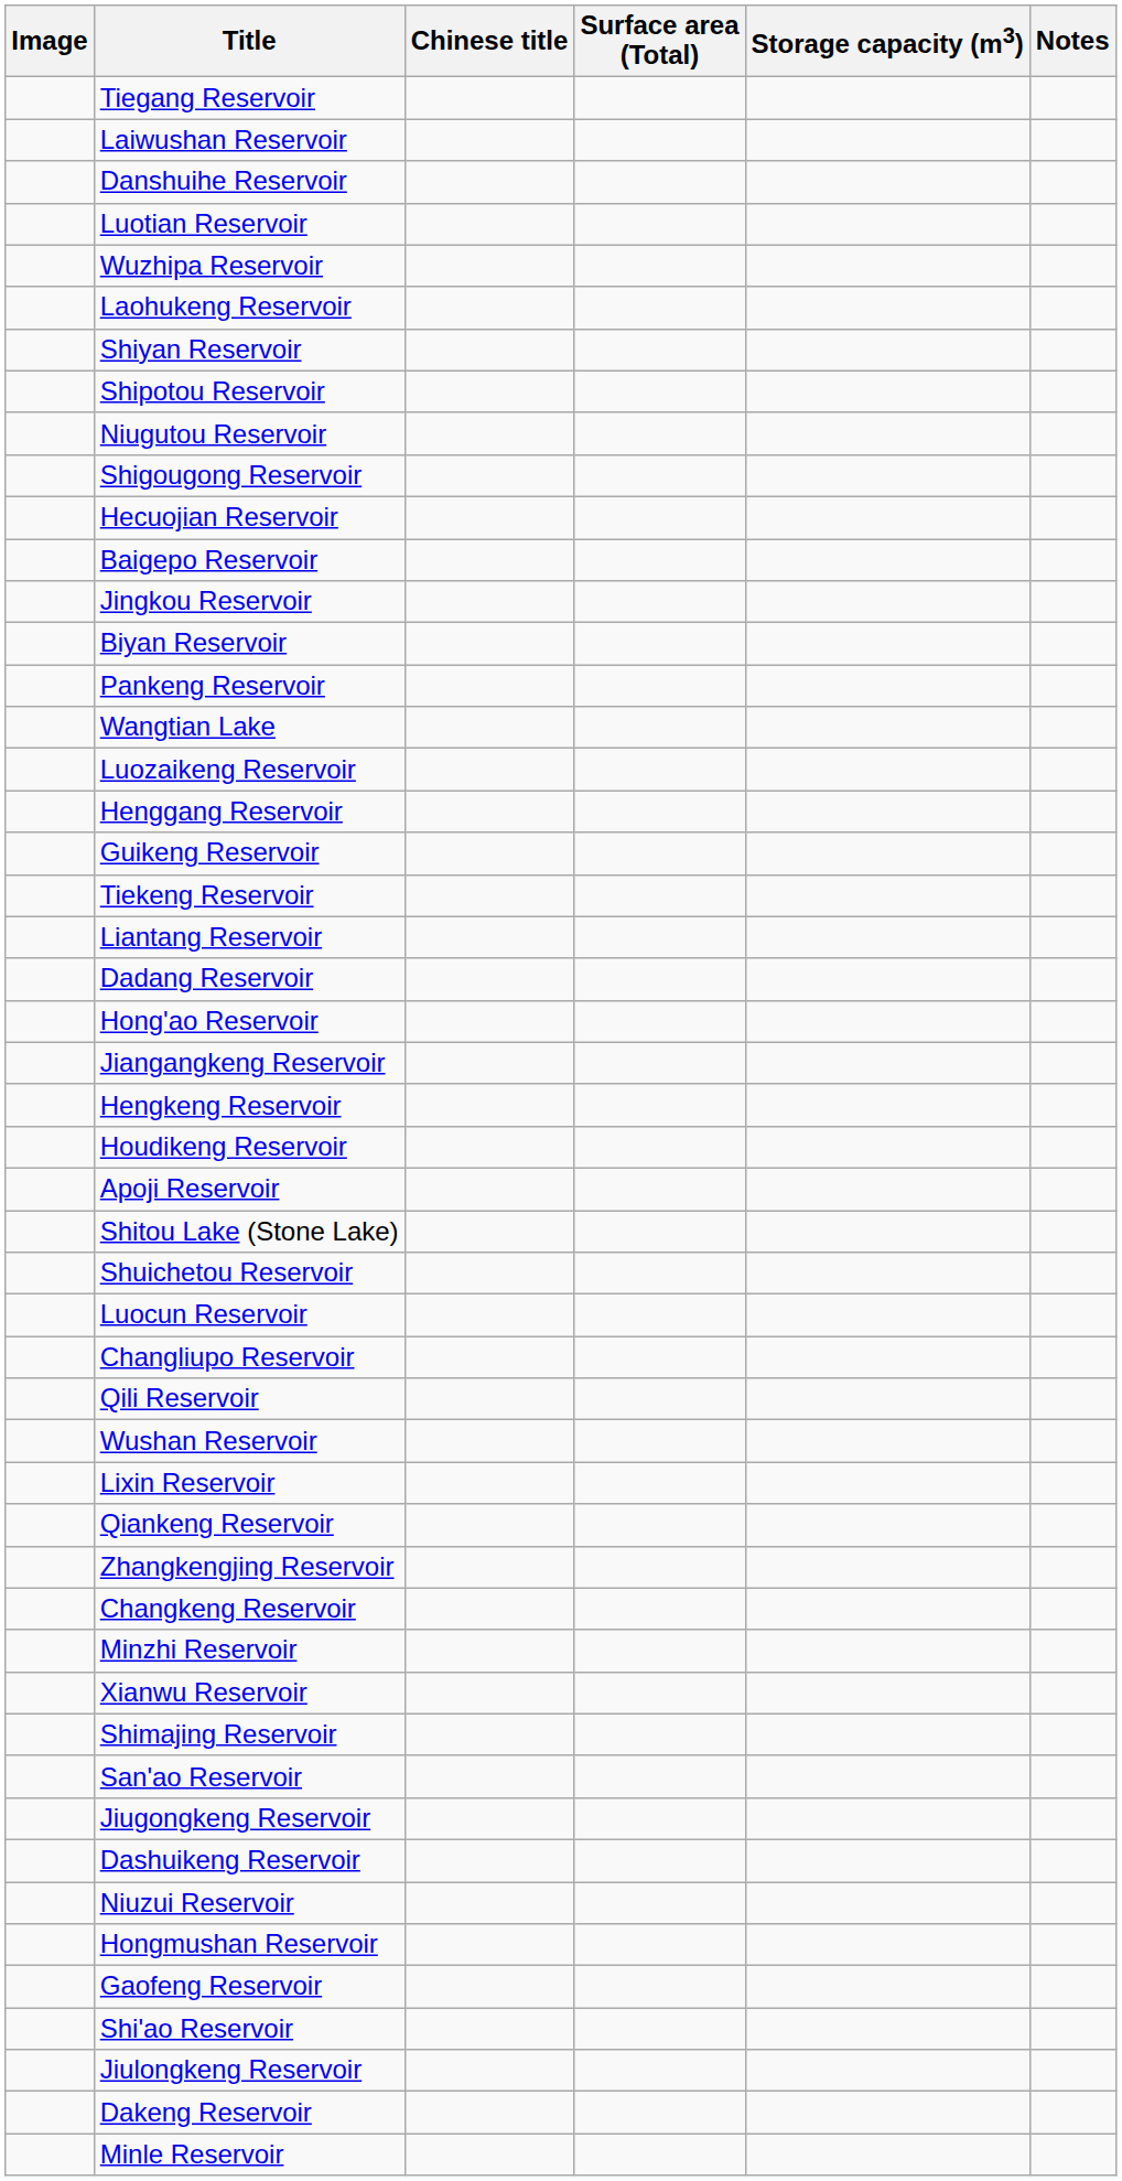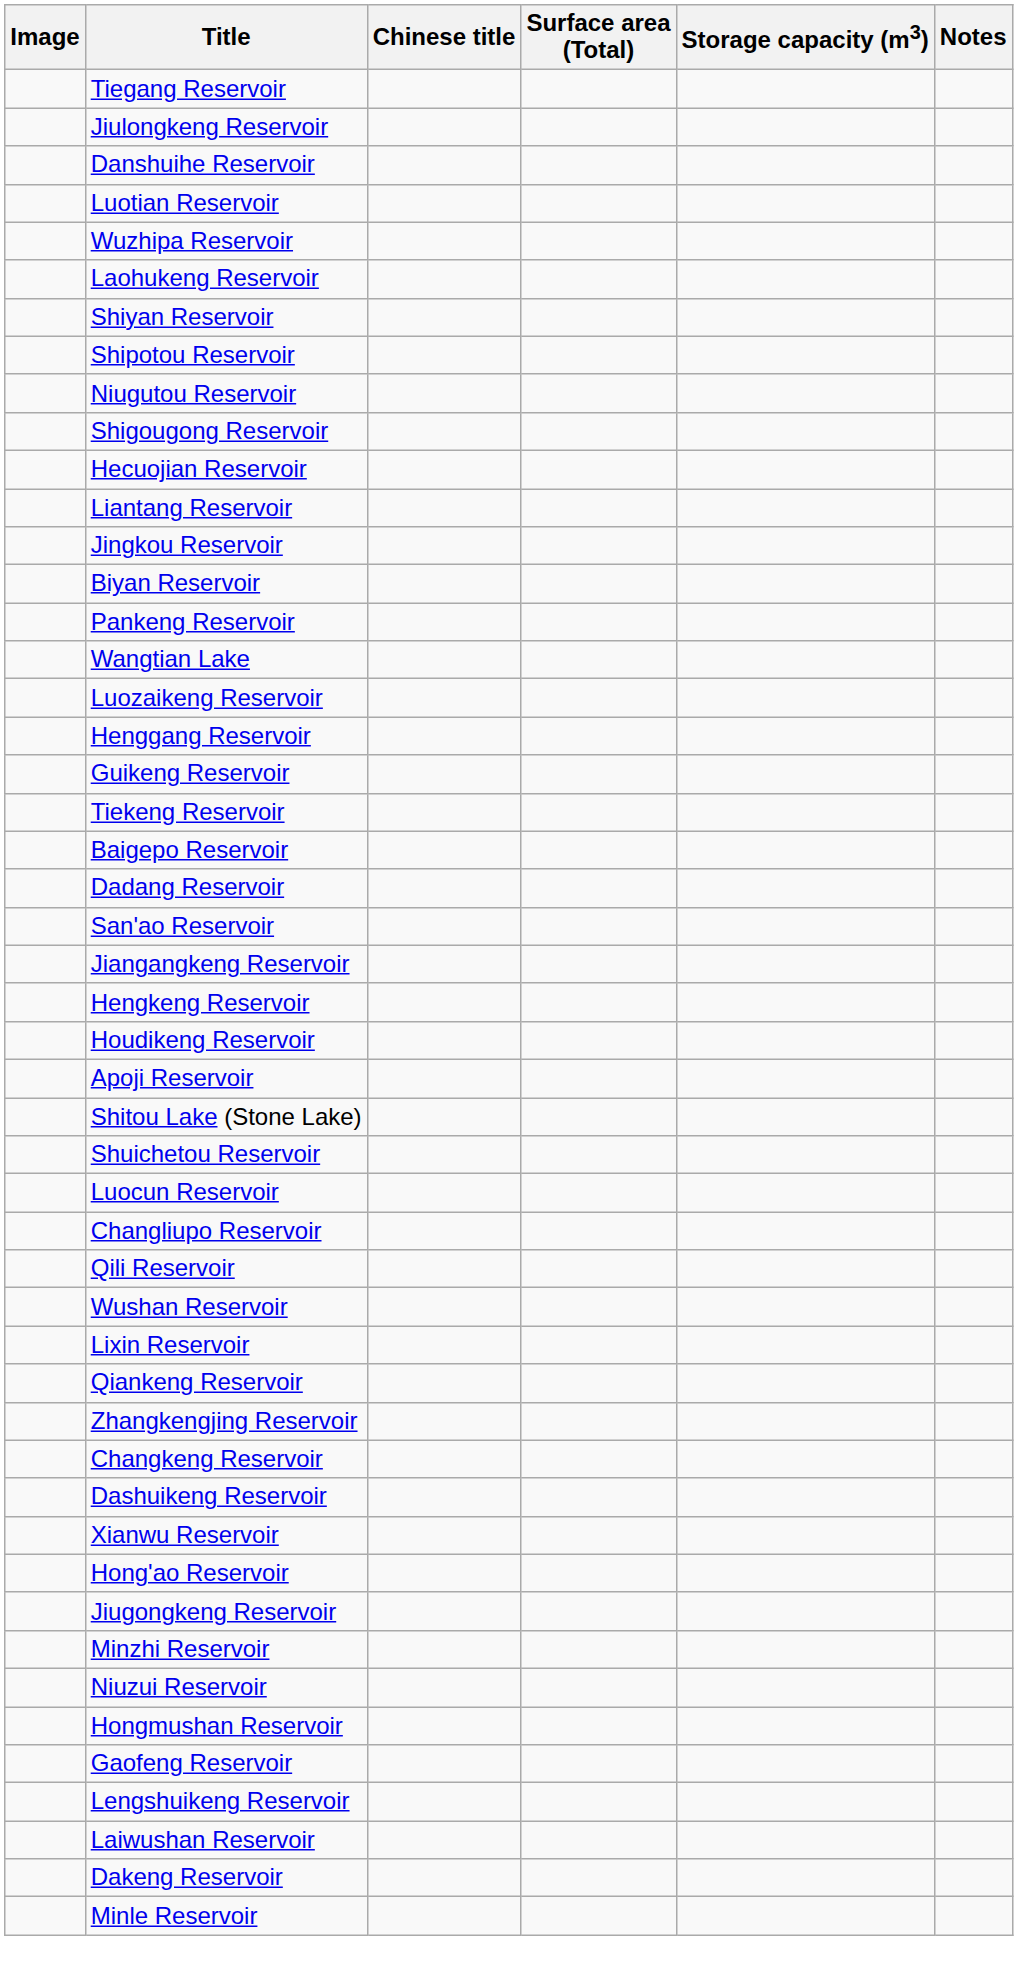rows swapped: Jiulongkeng Reservoir <-> Laiwushan Reservoir
rows swapped: Baigepo Reservoir <-> Liantang Reservoir
rows swapped: Hong'ao Reservoir <-> San'ao Reservoir
rows swapped: Dashuikeng Reservoir <-> Minzhi Reservoir
- row: Shimajing Reservoir
+ row: Lengshuikeng Reservoir
- row: Shi'ao Reservoir
